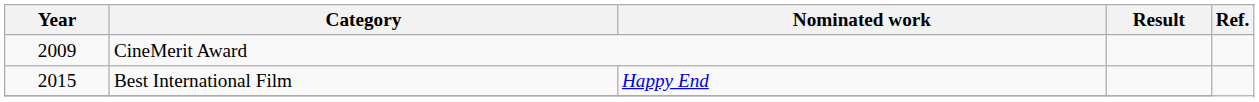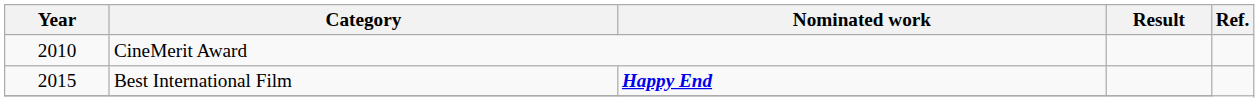CineMerit Award | Year: 2009 -> 2010
Best International Film | Nominated work: normal -> bold
